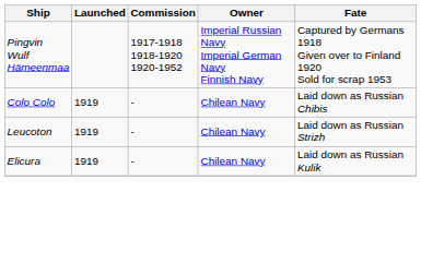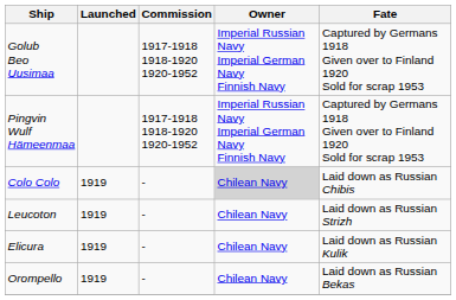+ row: Golub Beo Uusimaa | 1917-1918 1918-1920 1920-1952 | Imperial Russian Navy Imperial German Navy Finnish Navy | Captured by Germans 1918 Given over to Finland 1920 Sold for scrap 1953
Colo Colo | Owner: no background -> lightgrey background
+ row: Orompello | 1919 | - | Chilean Navy | Laid down as Russian Bekas
